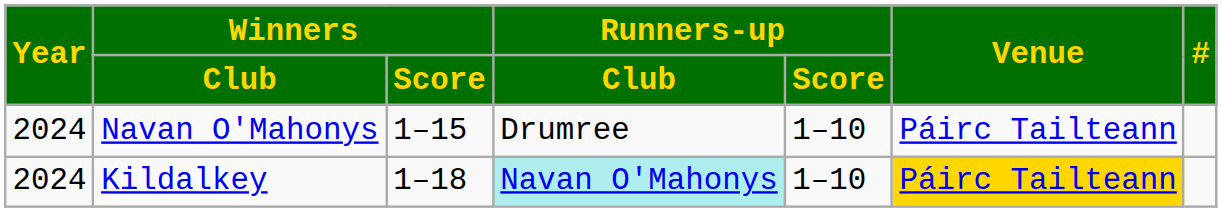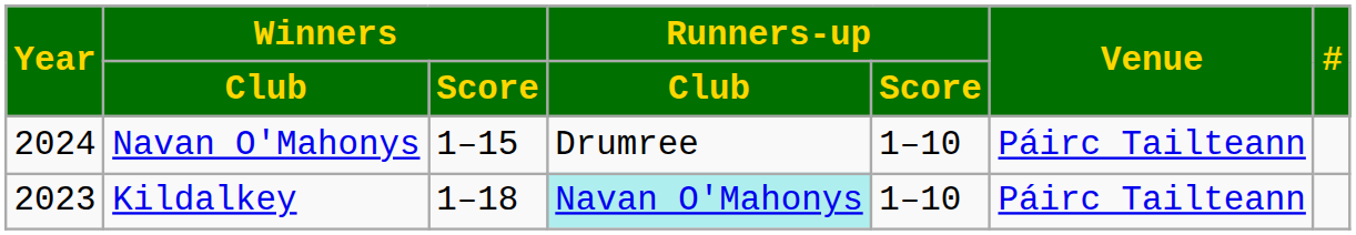Kildalkey | Year: 2024 -> 2023
Kildalkey | Venue: gold background -> no background
